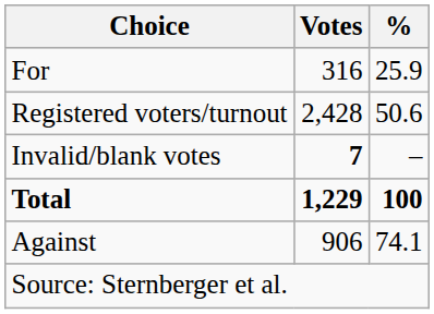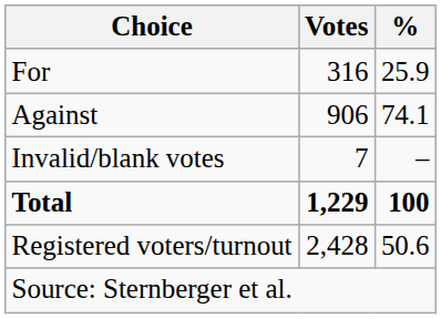rows swapped: Against <-> Registered voters/turnout
Invalid/blank votes | Votes: bold -> normal
